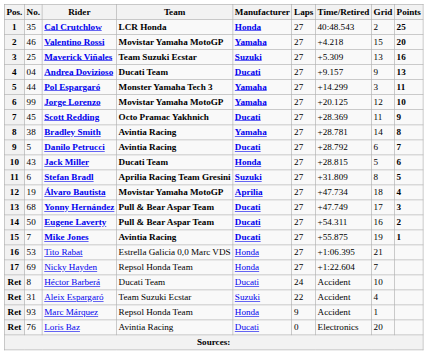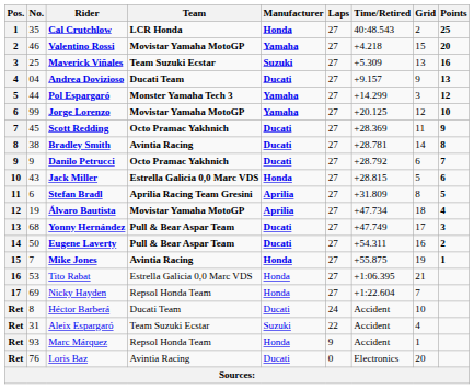Pol Espargaró | Points: 11 -> 12
Bradley Smith | Manufacturer: Yamaha -> Ducati
Danilo Petrucci | No.: 5 -> 9
Danilo Petrucci | Team: Avintia Racing -> Octo Pramac Yakhnich
Jack Miller | Team: Ducati Team -> Estrella Galicia 0,0 Marc VDS
Stefan Bradl | Manufacturer: Suzuki -> Aprilia
Mike Jones | Manufacturer: Ducati -> Honda
